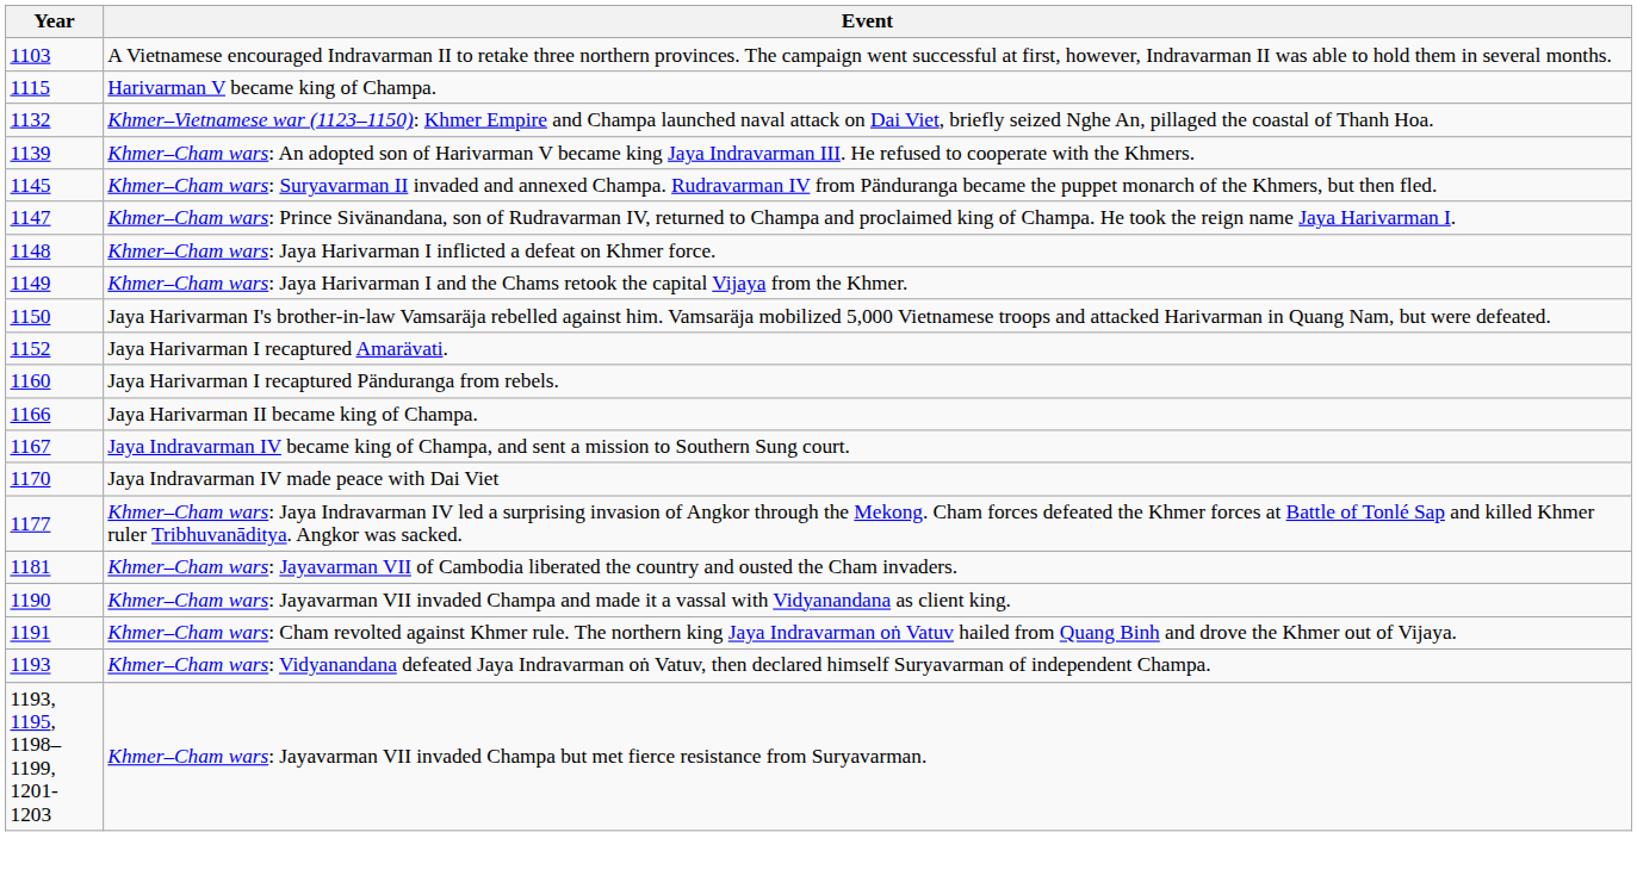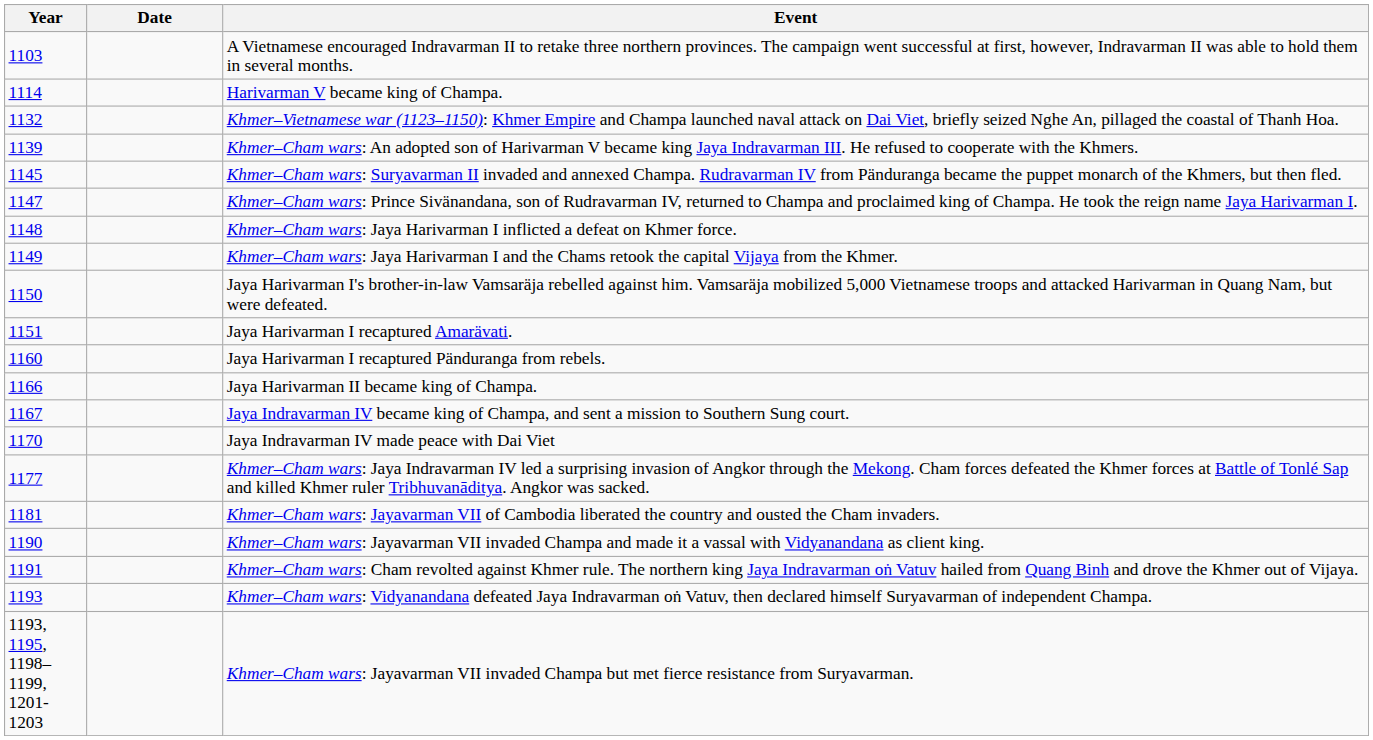+ column: Date
Harivarman V became king of Champa. | Year: 1115 -> 1114
Jaya Harivarman I recaptured Amarävati. | Year: 1152 -> 1151
